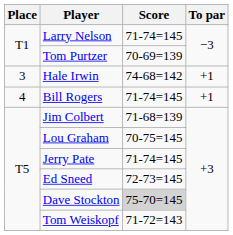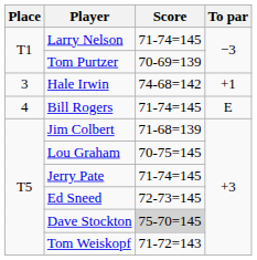Bill Rogers | To par: +1 -> E
